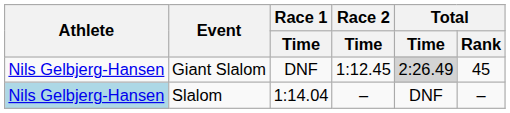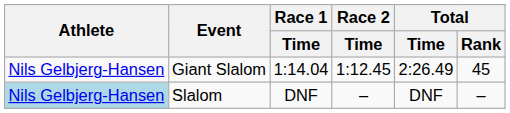Giant Slalom | Race 1 / Time: DNF -> 1:14.04
Giant Slalom | Total / Time: lightgrey background -> no background
Slalom | Race 1 / Time: 1:14.04 -> DNF
